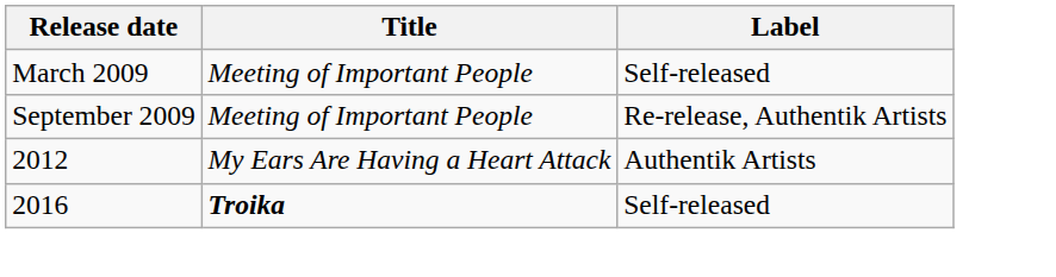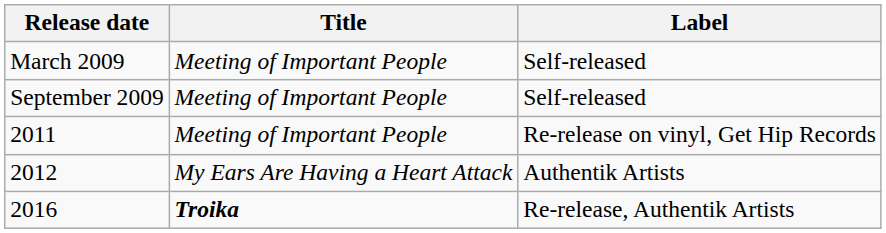September 2009 | Label: Re-release, Authentik Artists -> Self-released
+ row: 2011 | Meeting of Important People | Re-release on vinyl, Get Hip Records
2016 | Label: Self-released -> Re-release, Authentik Artists
